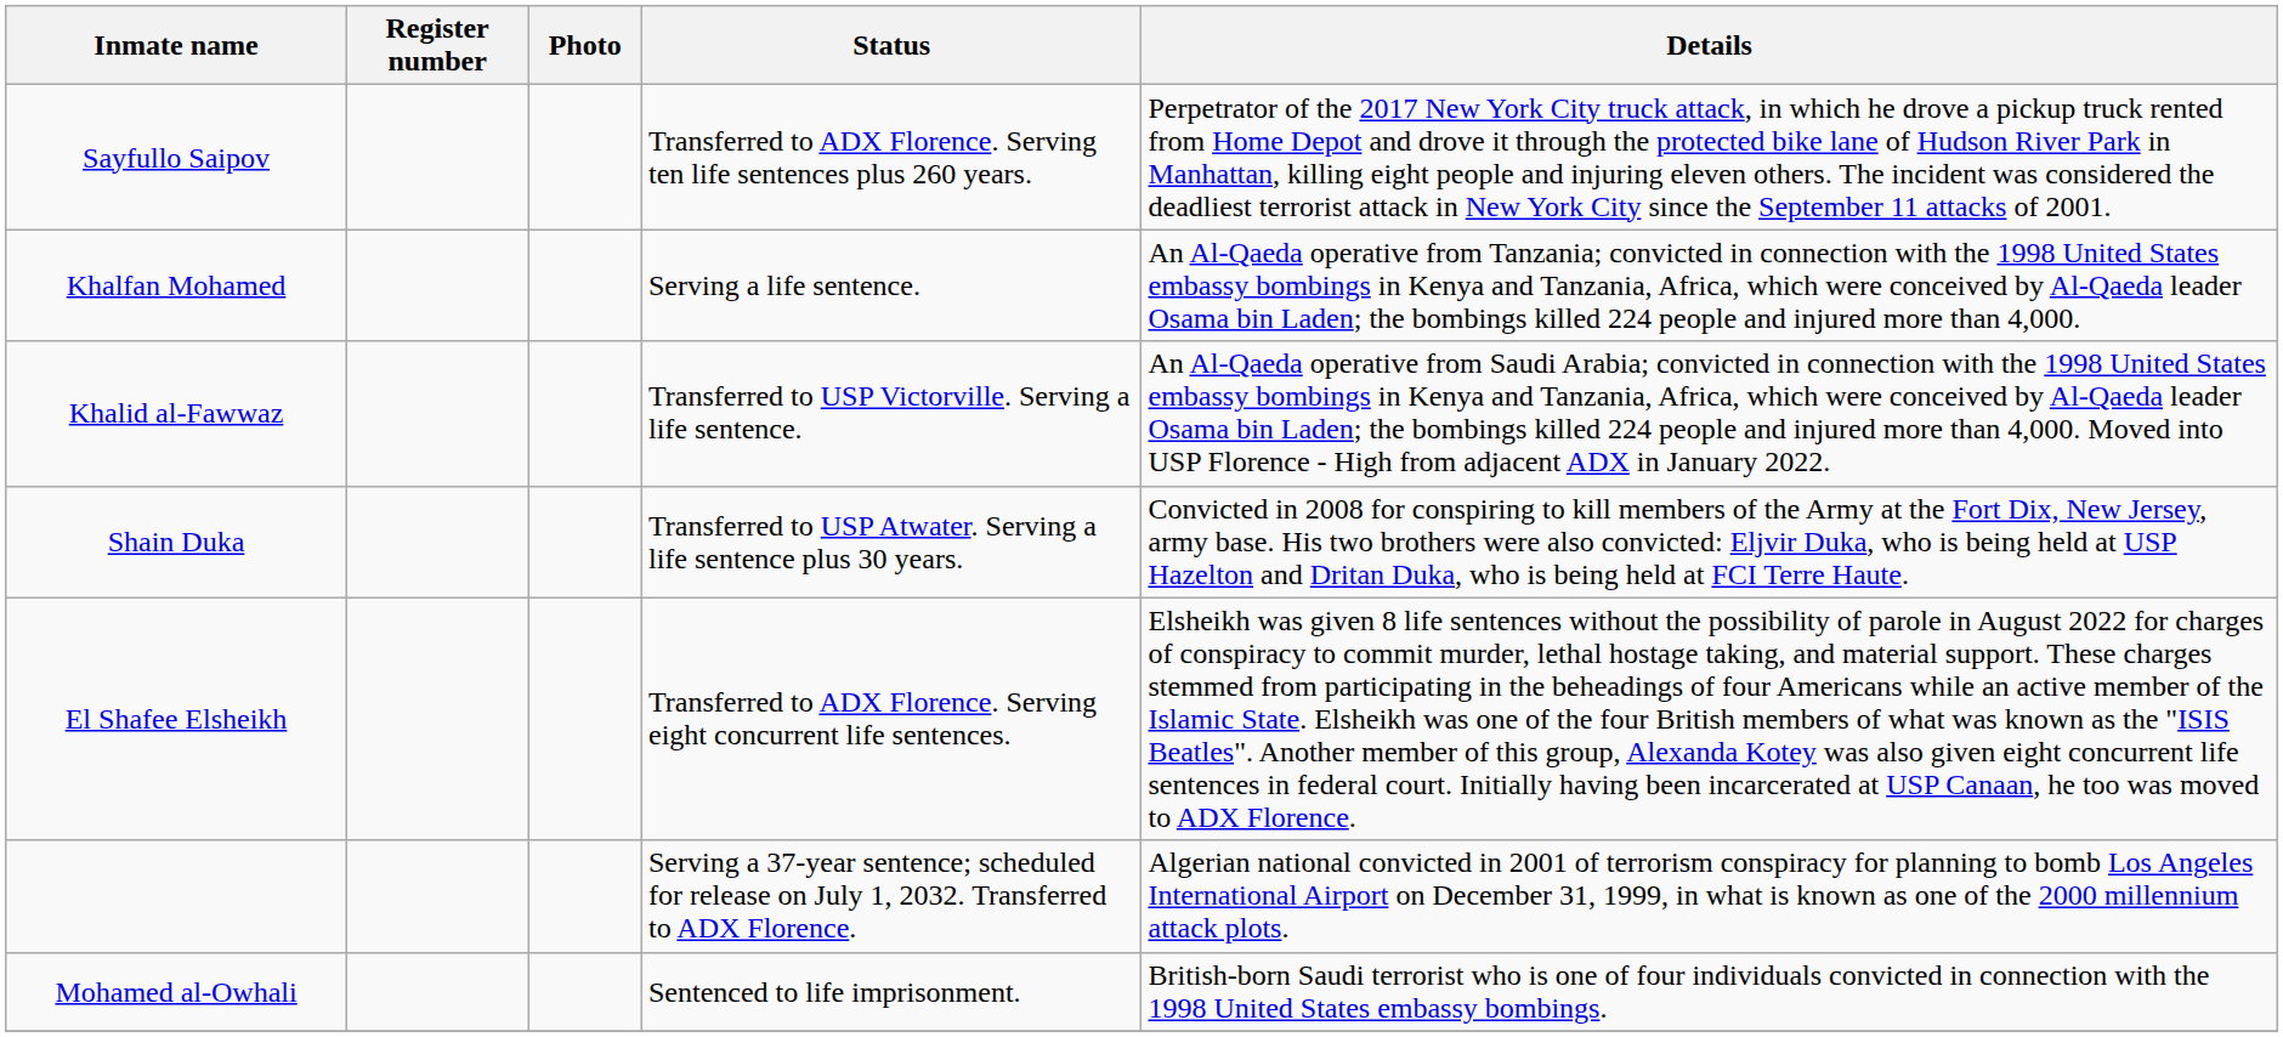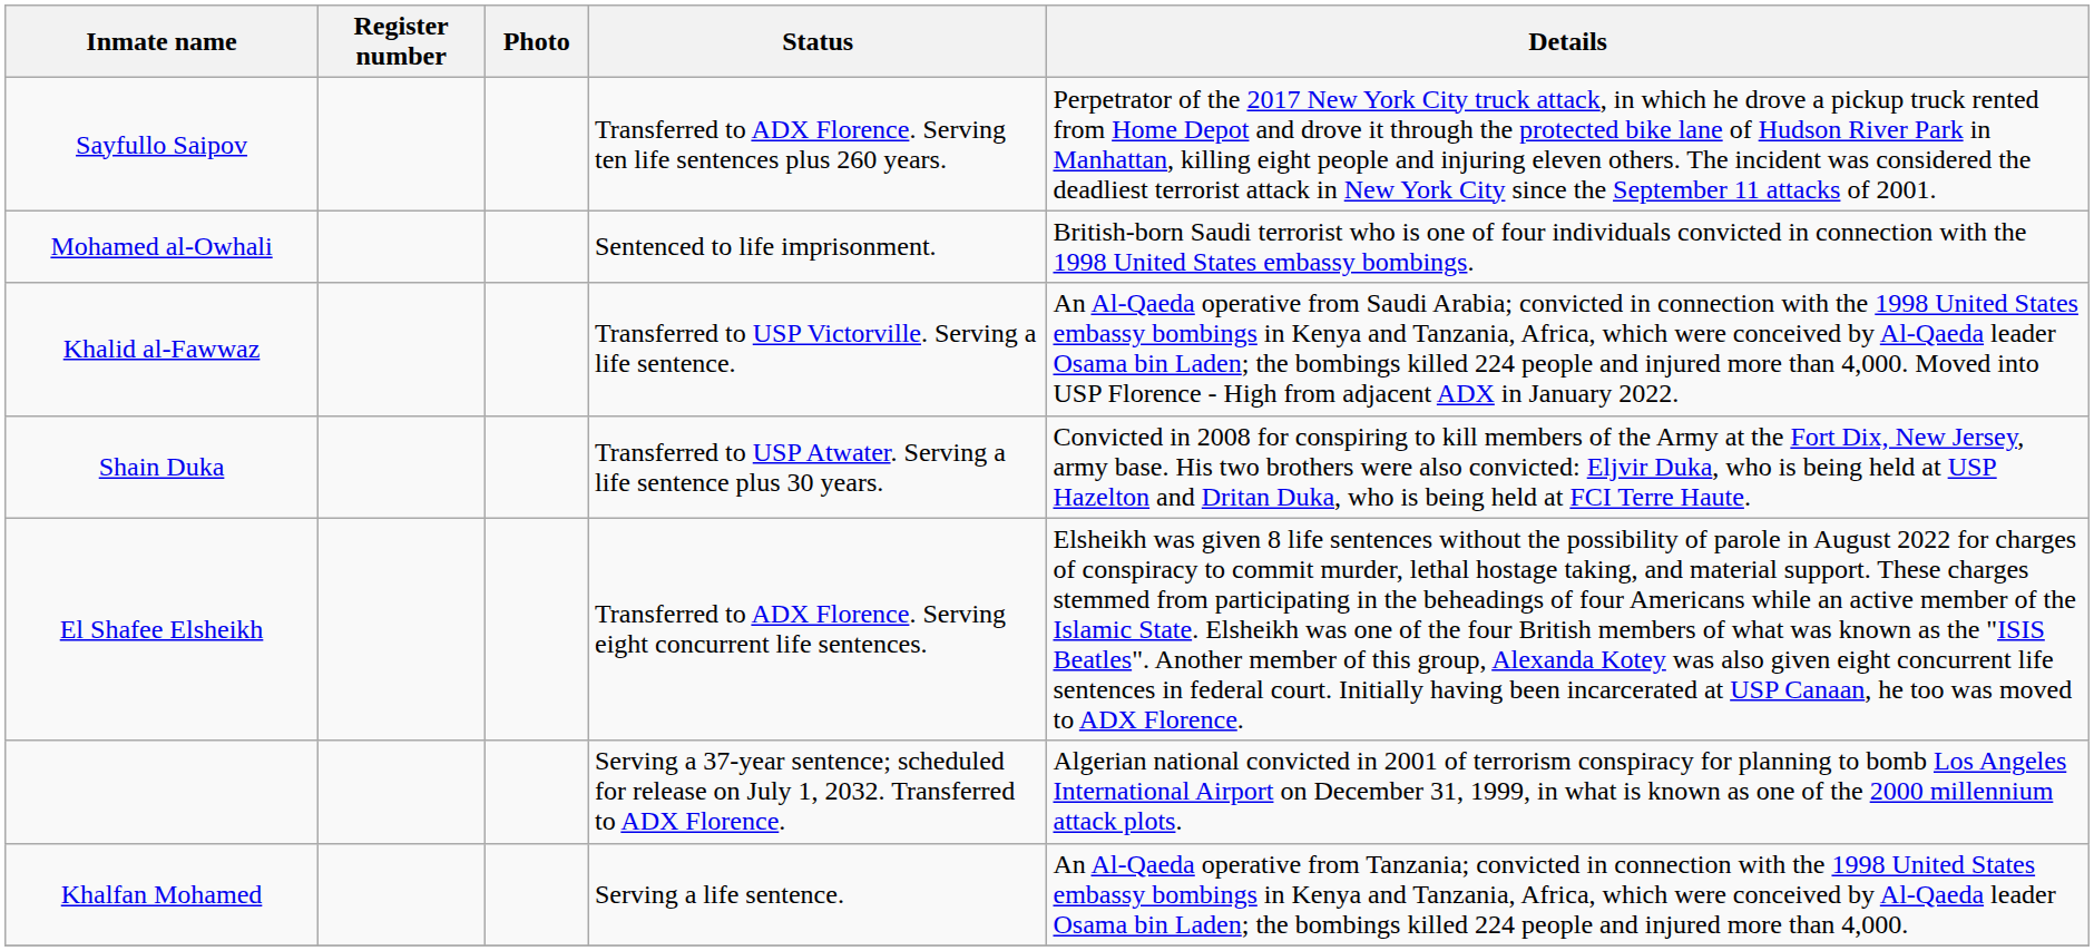rows swapped: Khalfan Mohamed <-> Mohamed al-Owhali
